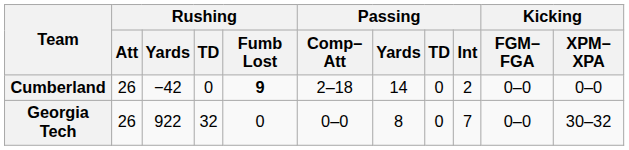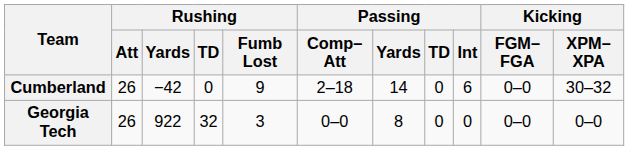Cumberland | Rushing / Fumb Lost: bold -> normal
Cumberland | Passing / Int: 2 -> 6
Cumberland | Kicking / XPM–XPA: 0–0 -> 30–32
Georgia Tech | Rushing / Fumb Lost: 0 -> 3
Georgia Tech | Passing / Int: 7 -> 0
Georgia Tech | Kicking / XPM–XPA: 30–32 -> 0–0
